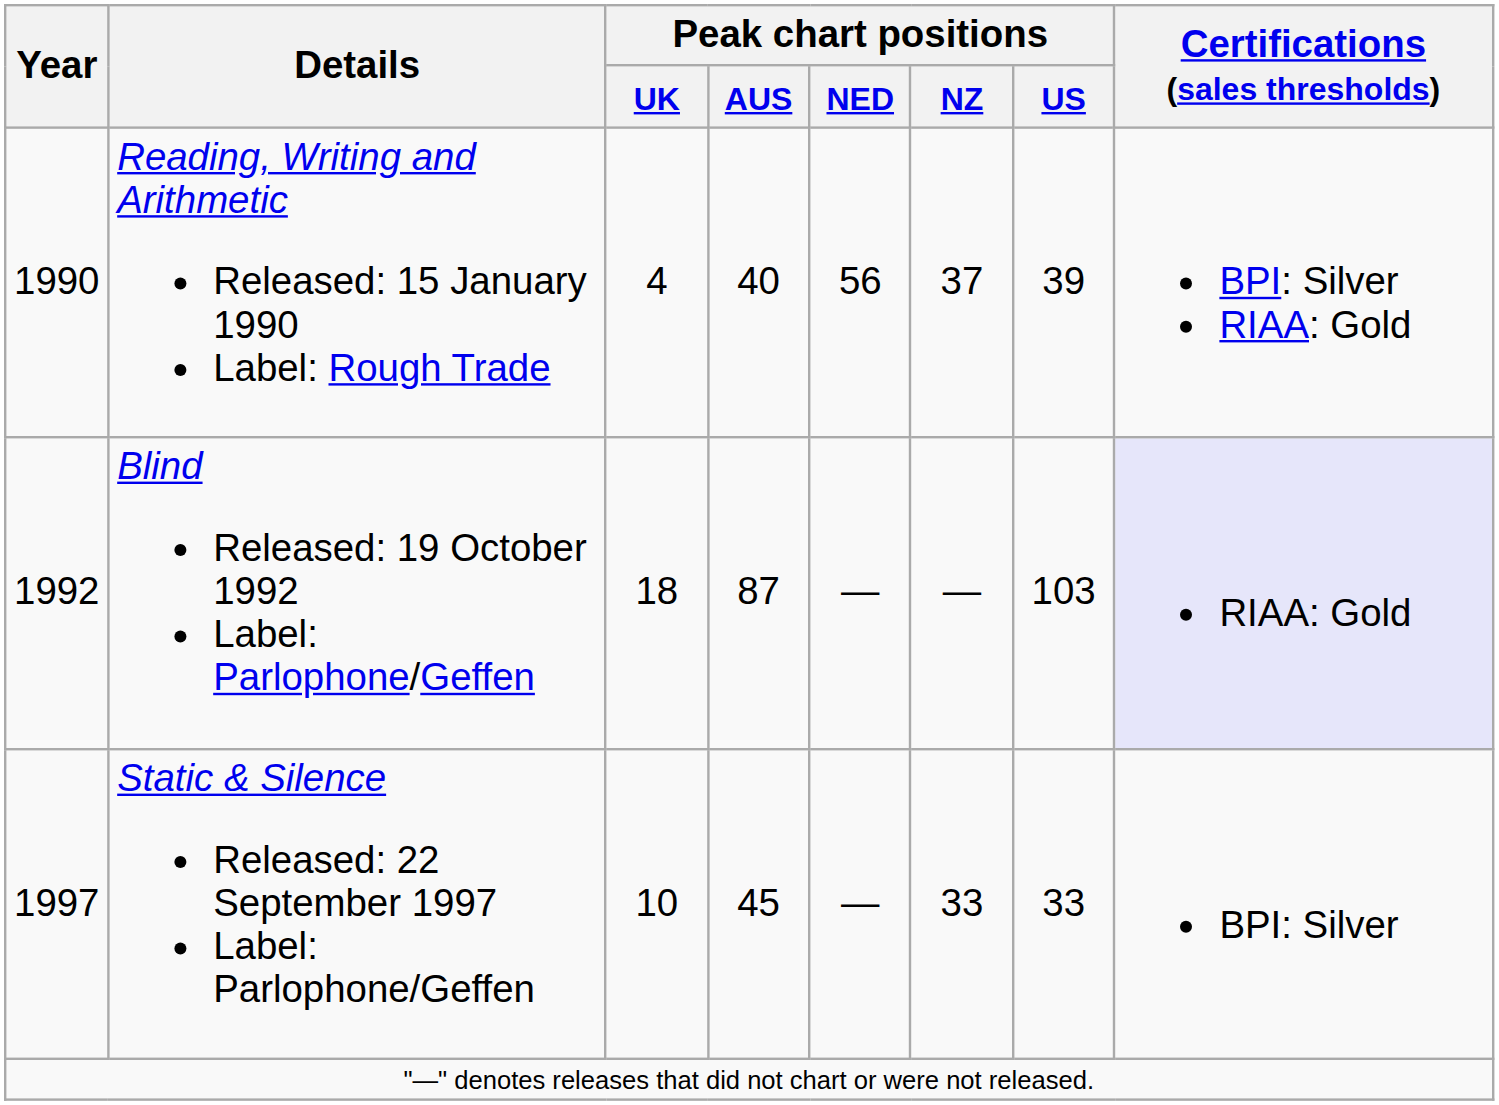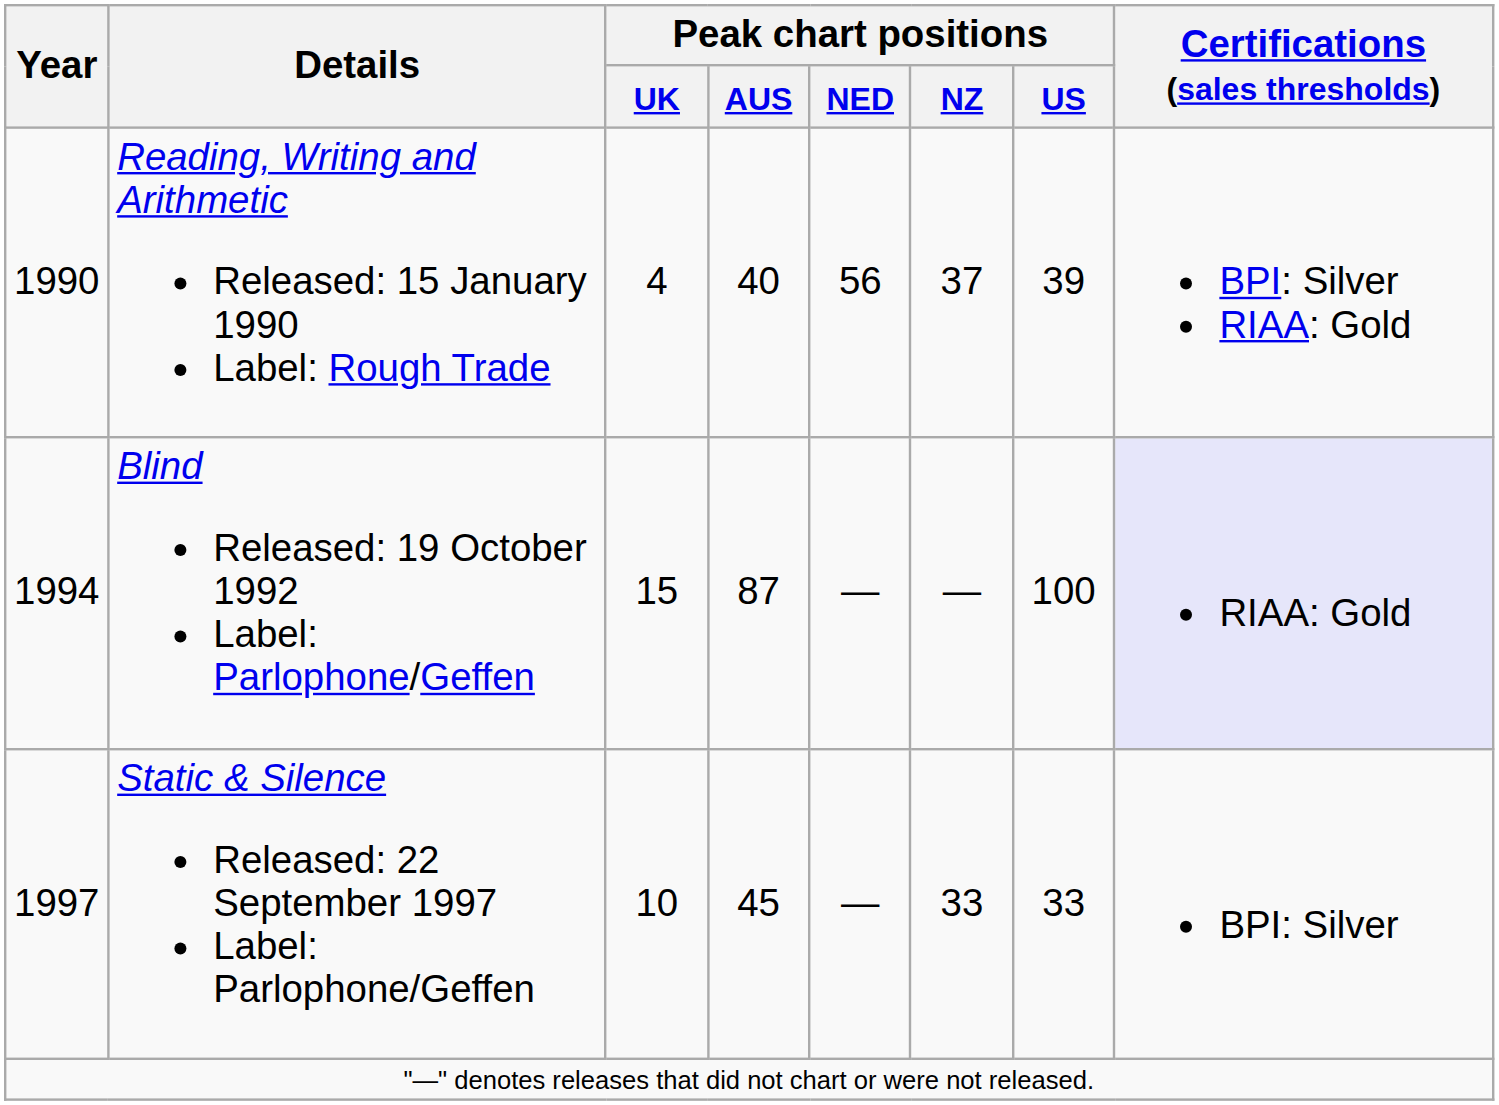Blind Released: 19 October 1992 Label: Parlophone/Geffen | Year: 1992 -> 1994
Blind Released: 19 October 1992 Label: Parlophone/Geffen | Peak chart positions / UK: 18 -> 15
Blind Released: 19 October 1992 Label: Parlophone/Geffen | Peak chart positions / US: 103 -> 100
